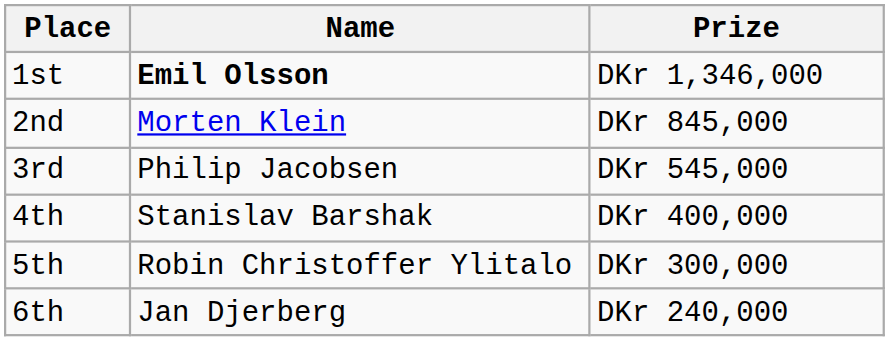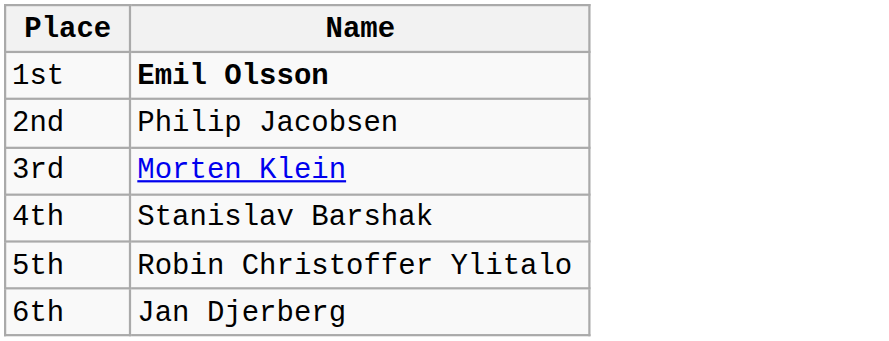- column: Prize | DKr 1,346,000 | DKr 845,000 | DKr 545,000 | DKr 400,000 | DKr 300,000 | DKr 240,000
2nd | Name: Morten Klein -> Philip Jacobsen
3rd | Name: Philip Jacobsen -> Morten Klein
